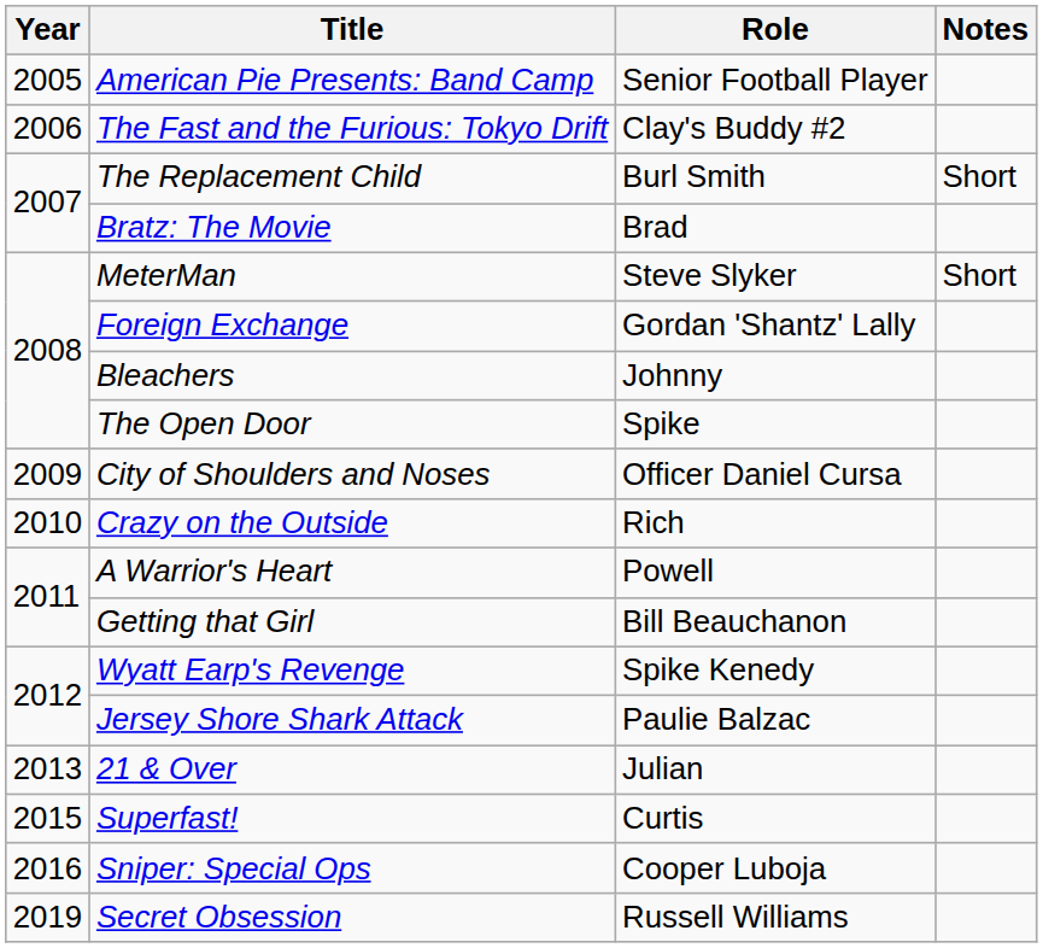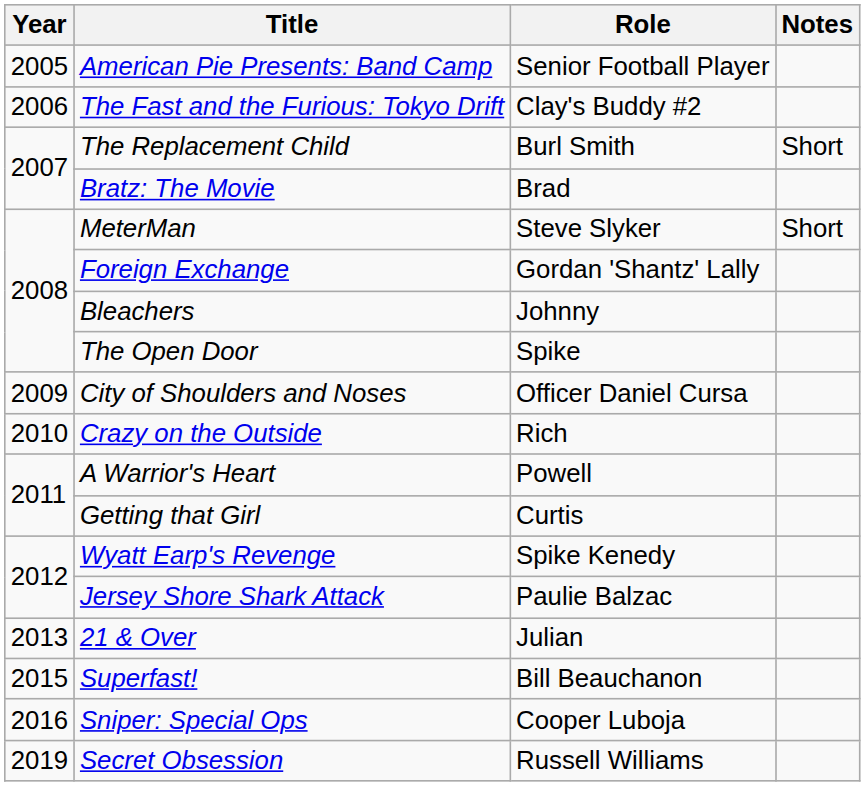Getting that Girl | Role: Bill Beauchanon -> Curtis
Superfast! | Role: Curtis -> Bill Beauchanon
